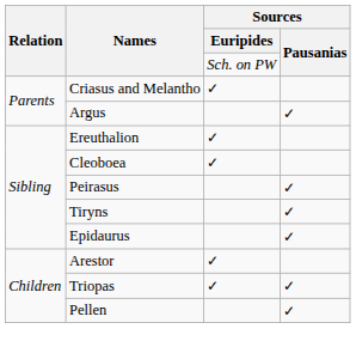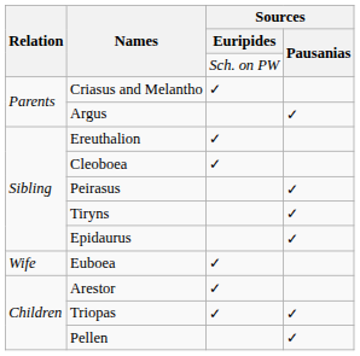+ row: Wife | Euboea | ✓
